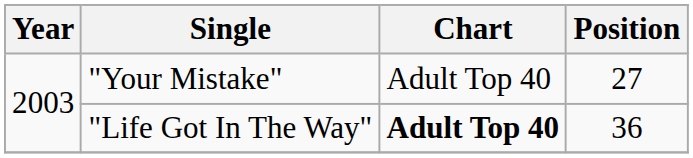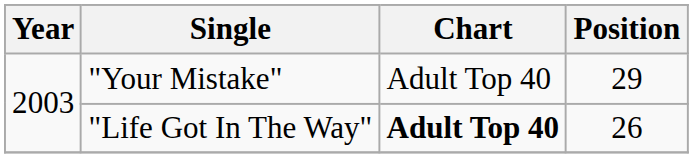"Your Mistake" | Position: 27 -> 29
"Life Got In The Way" | Position: 36 -> 26
